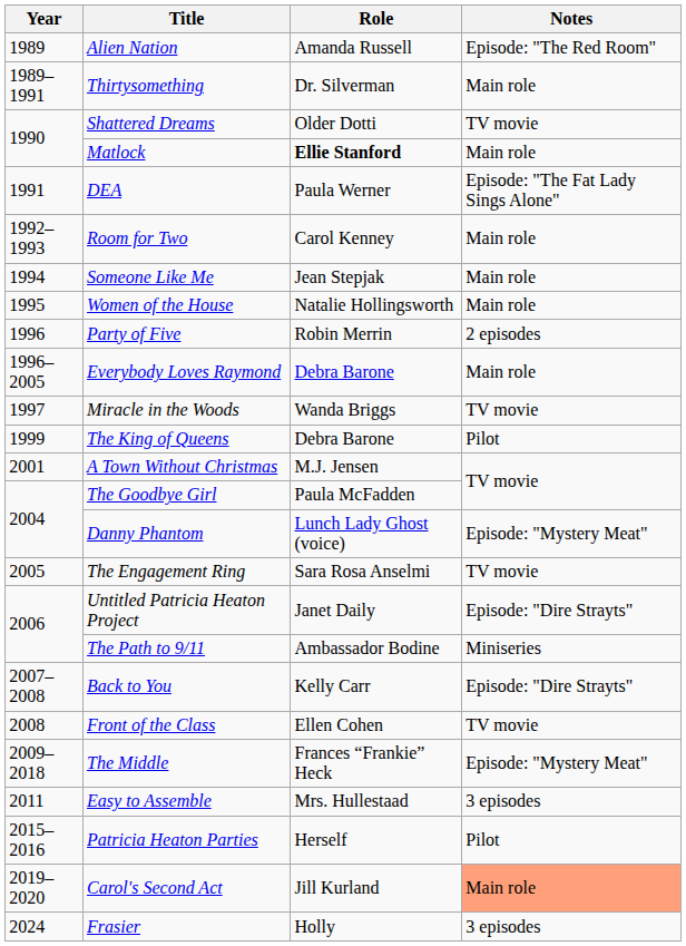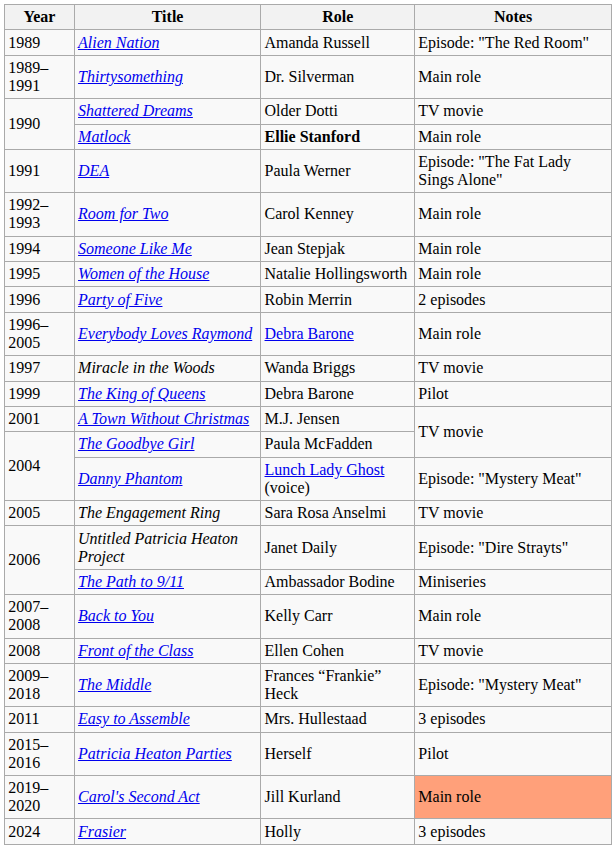Back to You | Notes: Episode: "Dire Strayts" -> Main role
